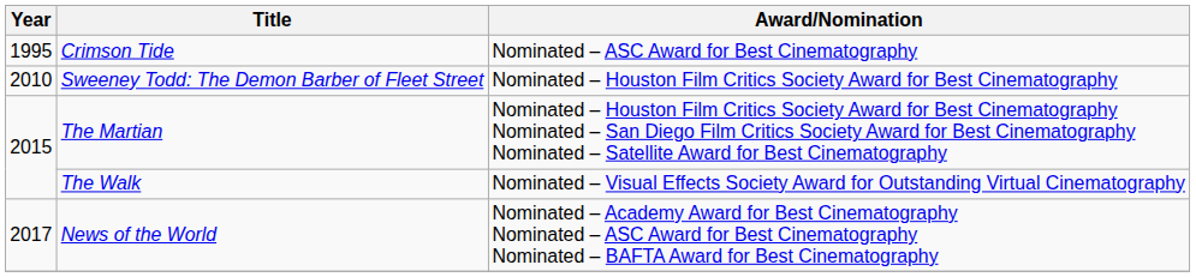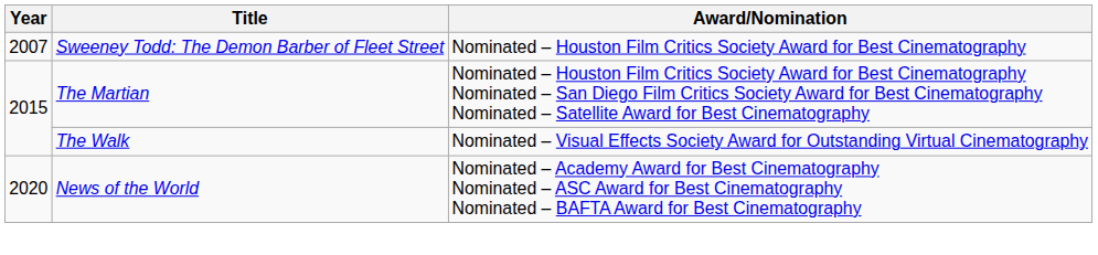- row: 1995 | Crimson Tide | Nominated – ASC Award for Best Cinematography
Sweeney Todd: The Demon Barber of Fleet Street | Year: 2010 -> 2007
News of the World | Year: 2017 -> 2020
